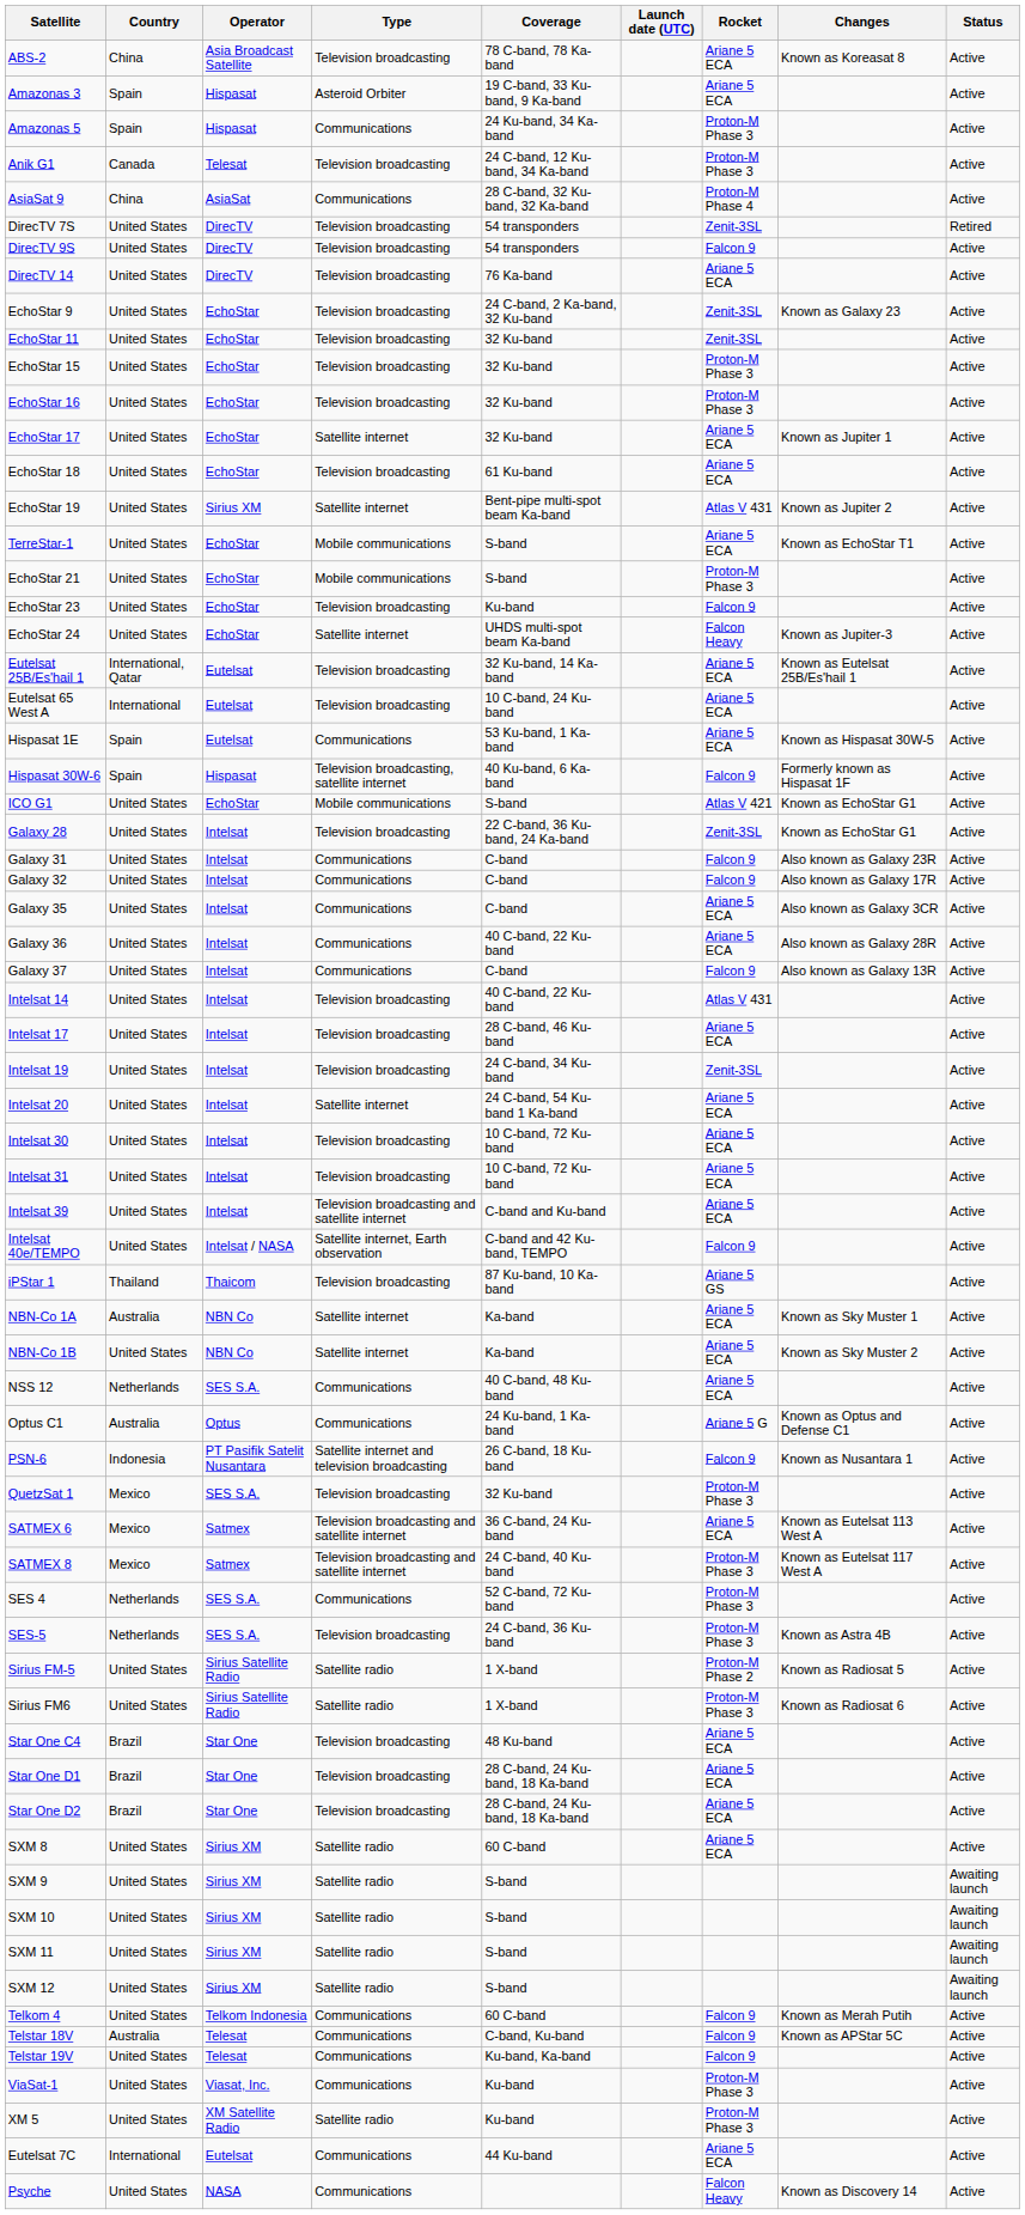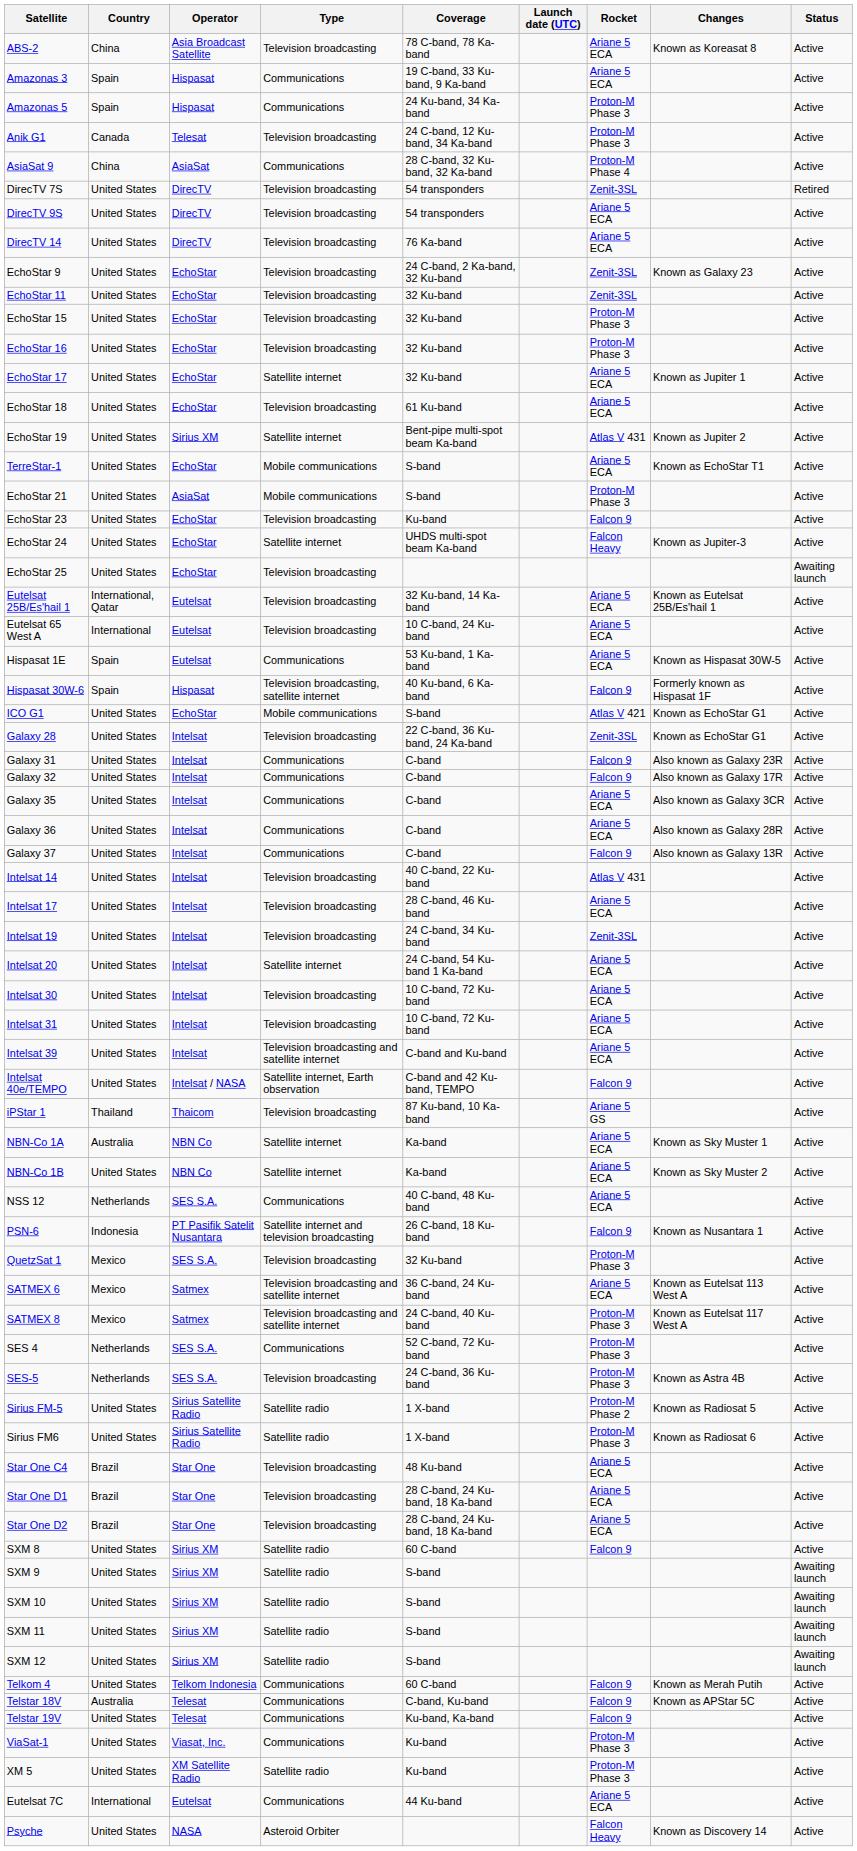Amazonas 3 | Type: Asteroid Orbiter -> Communications
DirecTV 9S | Rocket: Falcon 9 -> Ariane 5 ECA
EchoStar 21 | Operator: EchoStar -> AsiaSat
+ row: EchoStar 25 | United States | EchoStar | Television broadcasting | Awaiting launch
Galaxy 36 | Coverage: 40 C-band, 22 Ku-band -> C-band
- row: Optus C1 | Australia | Optus | Communications | 24 Ku-band, 1 Ka-band | Ariane 5 G | Known as Optus and Defense C1 | Active
SXM 8 | Rocket: Ariane 5 ECA -> Falcon 9
Psyche | Type: Communications -> Asteroid Orbiter
